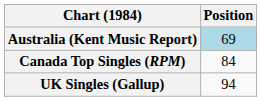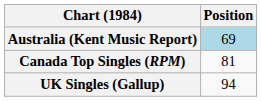Canada Top Singles (RPM) | Position: 84 -> 81
